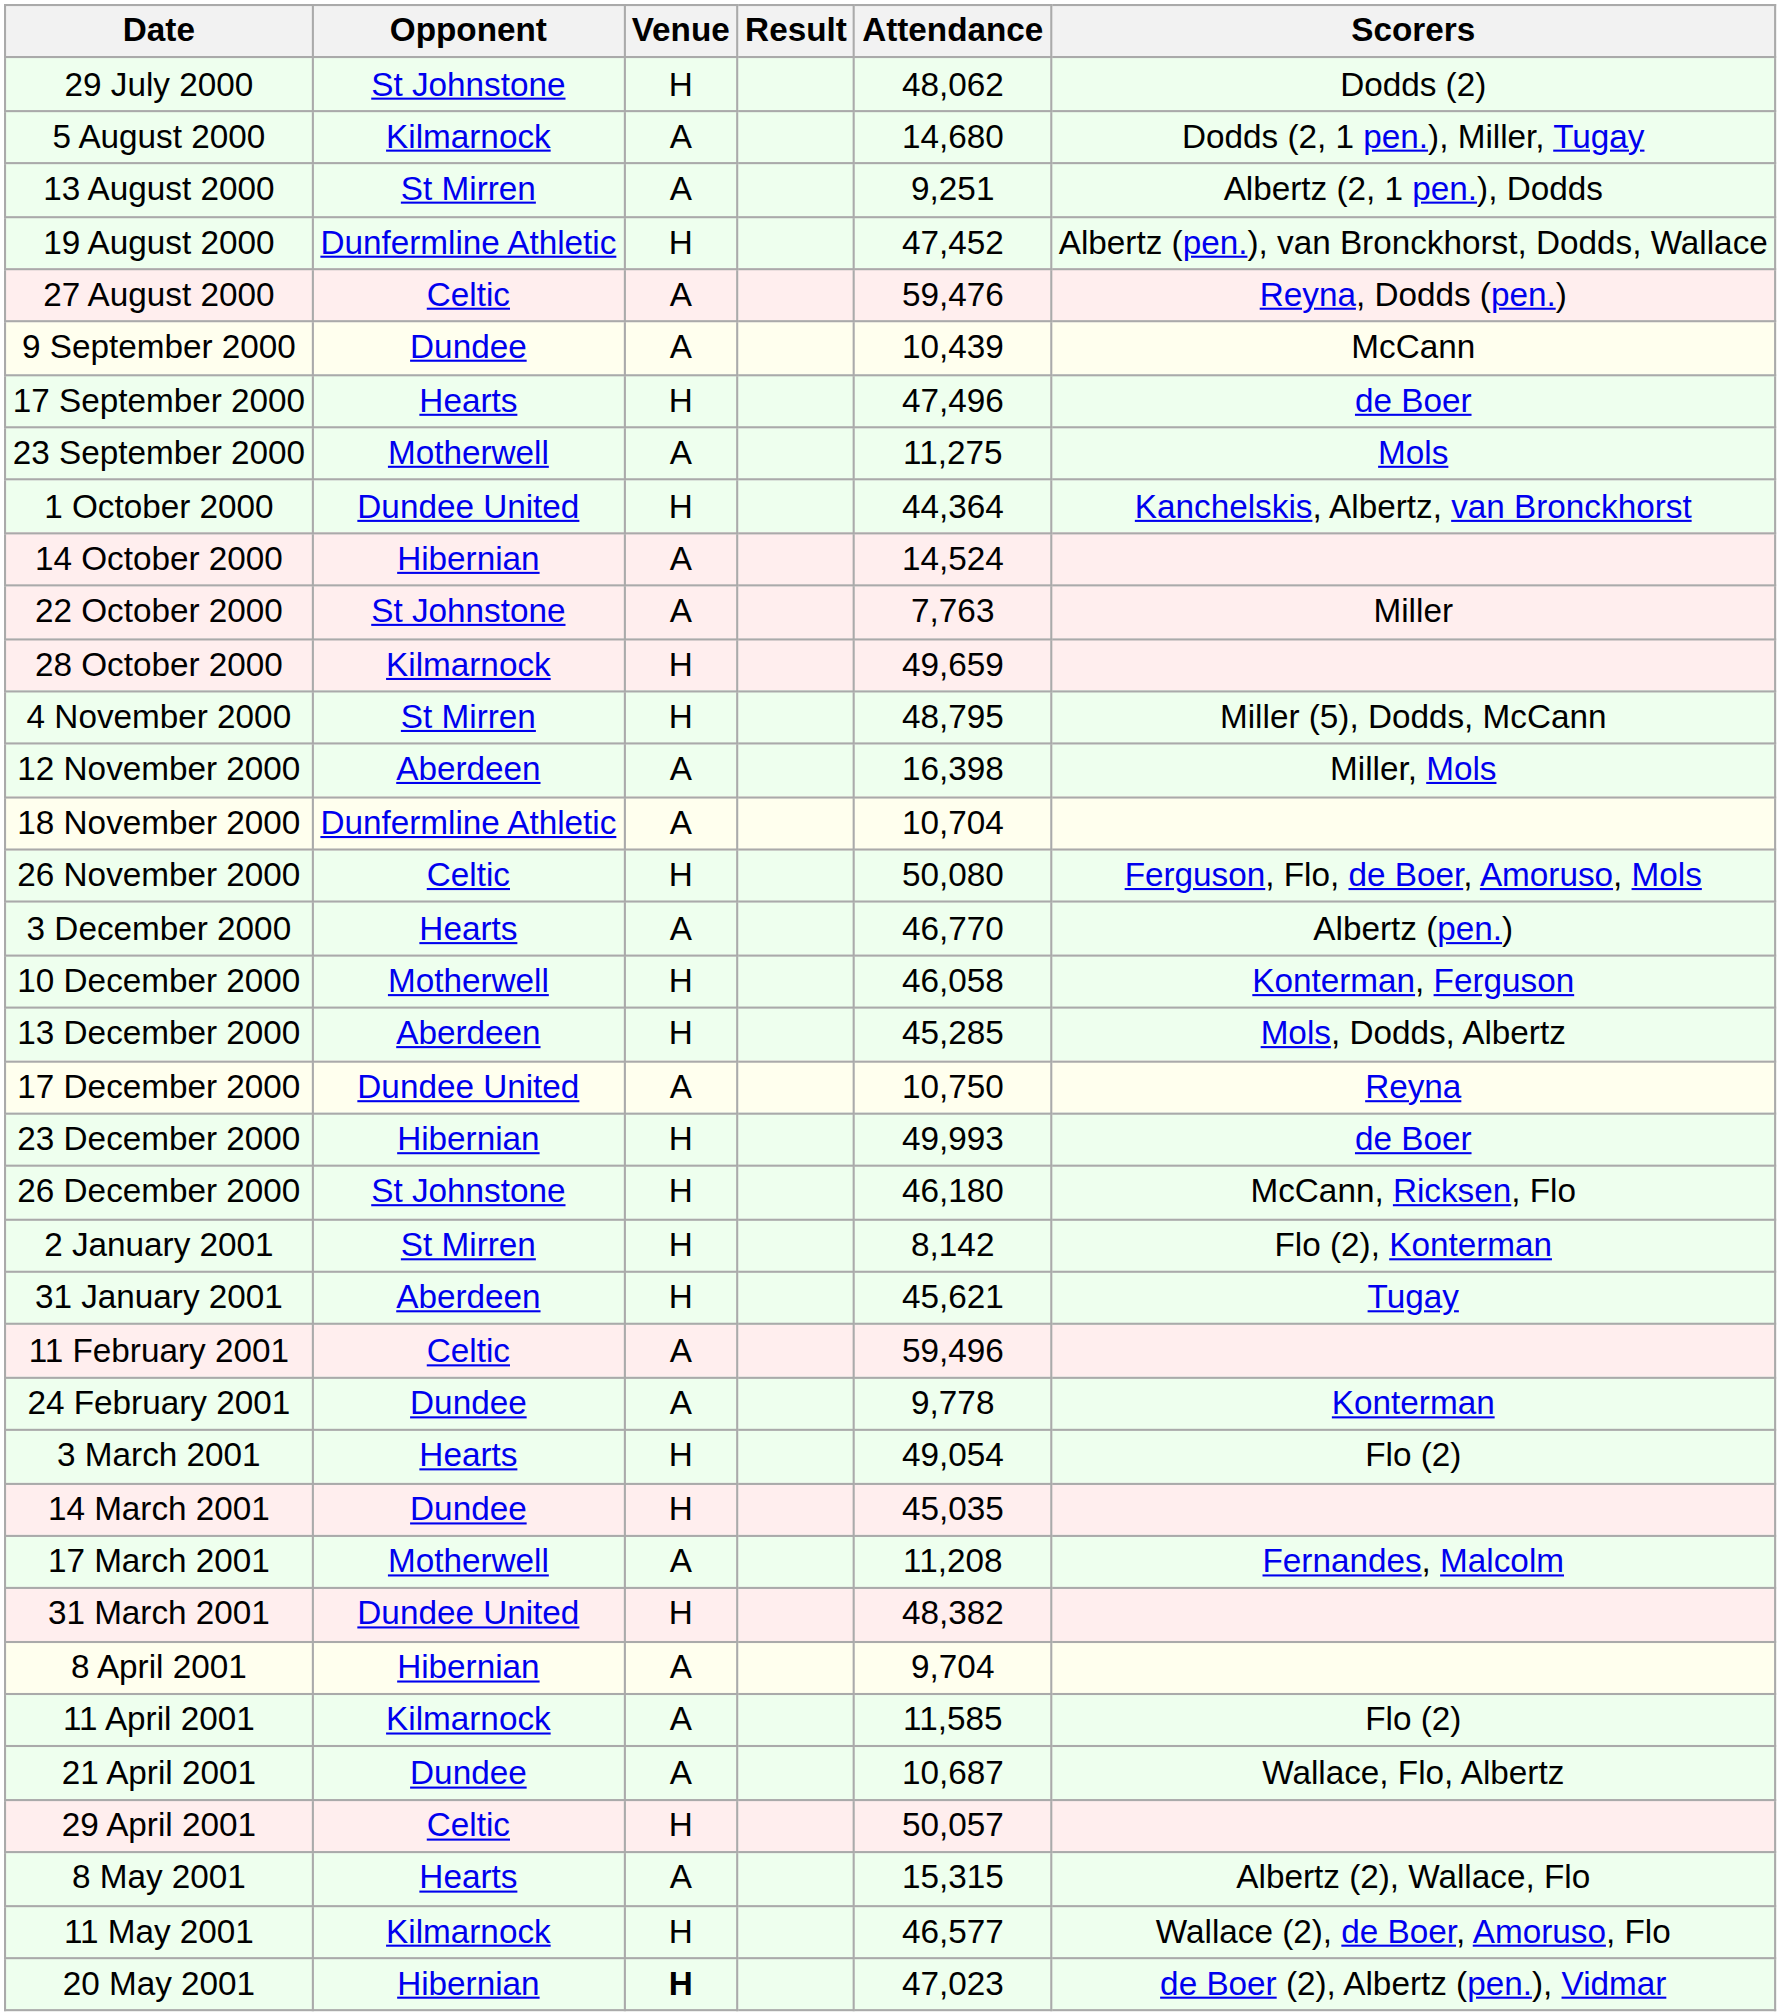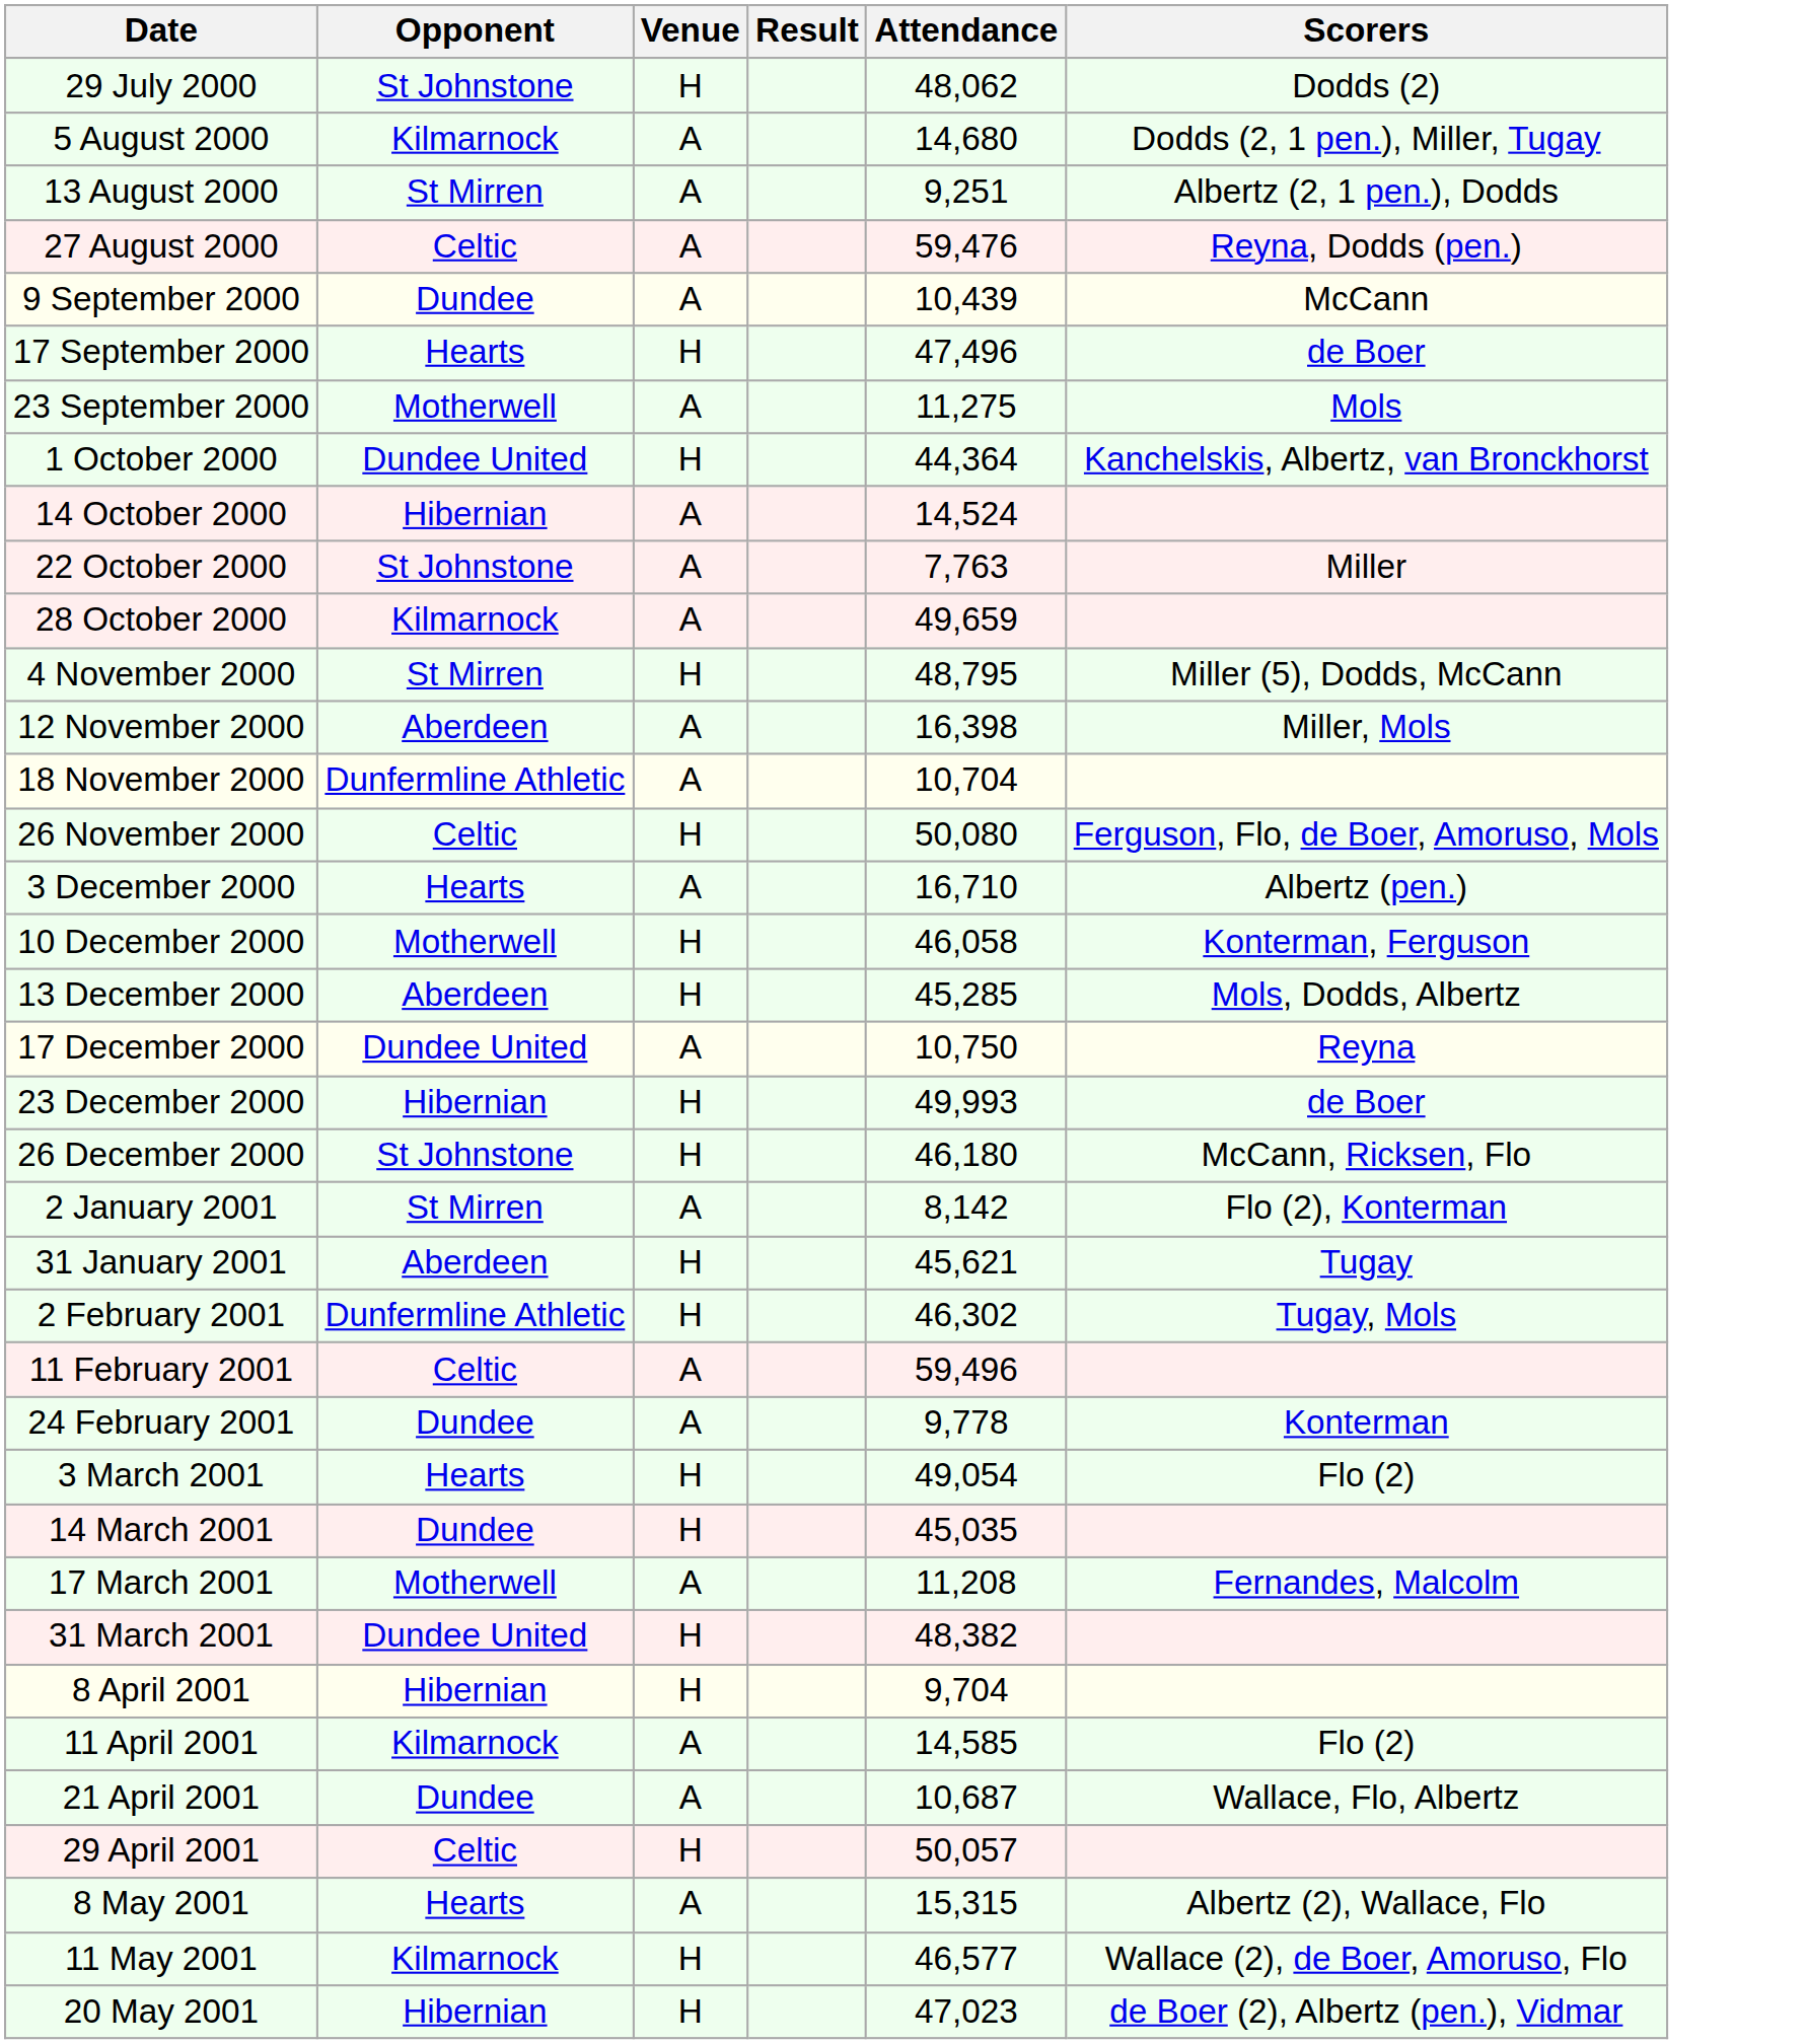- row: 19 August 2000 | Dunfermline Athletic | H | 47,452 | Albertz (pen.), van Bronckhorst, Dodds, Wallace
28 October 2000 | Venue: H -> A
3 December 2000 | Attendance: 46,770 -> 16,710
2 January 2001 | Venue: H -> A
+ row: 2 February 2001 | Dunfermline Athletic | H | 46,302 | Tugay, Mols
8 April 2001 | Venue: A -> H
11 April 2001 | Attendance: 11,585 -> 14,585
20 May 2001 | Venue: bold -> normal
